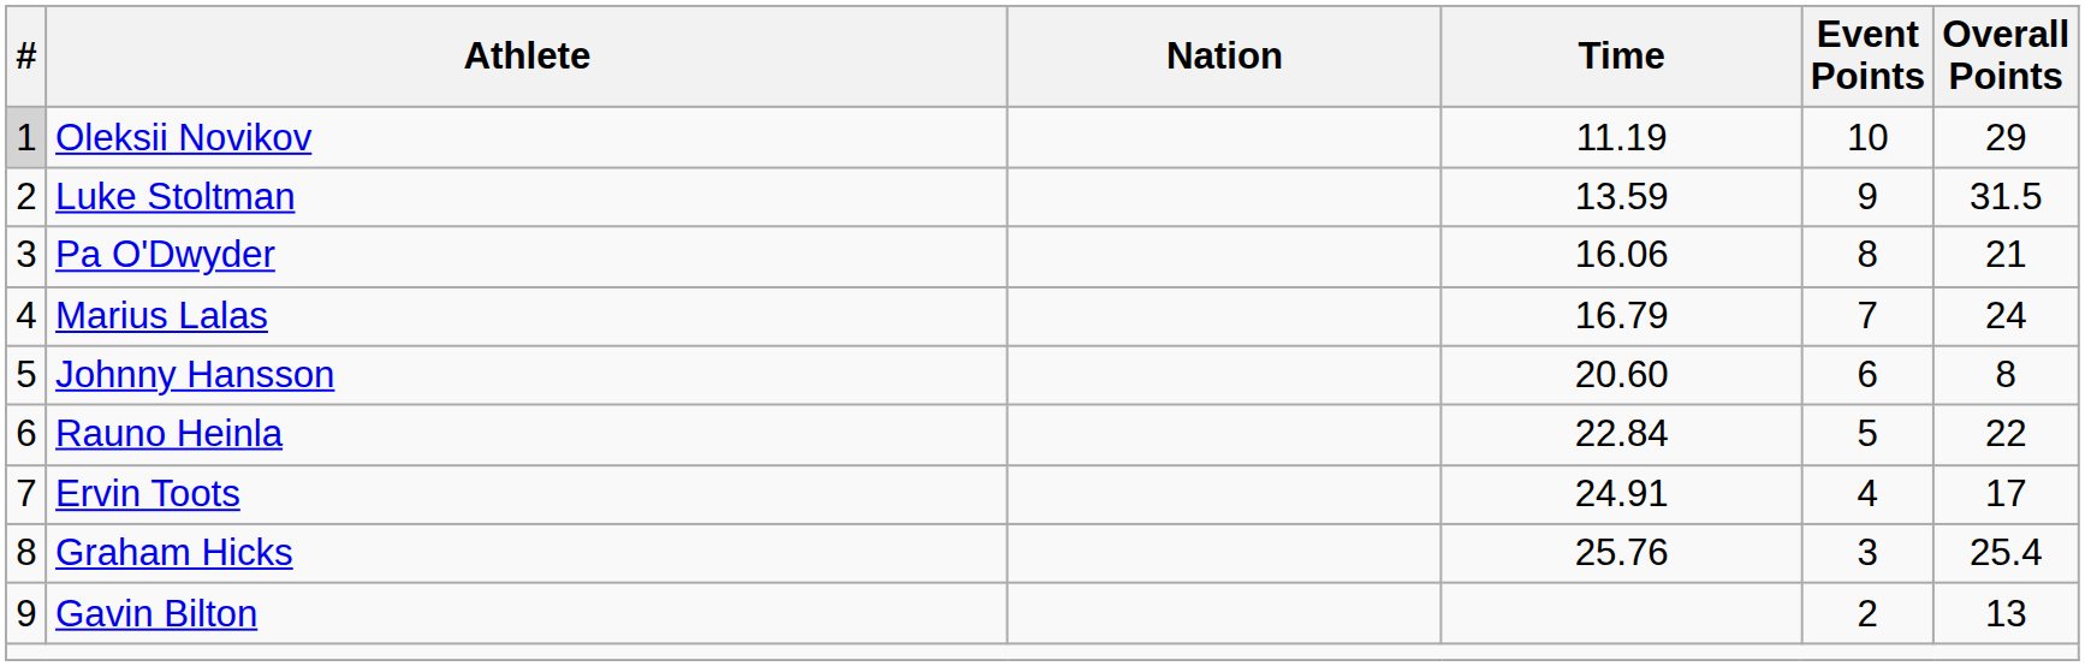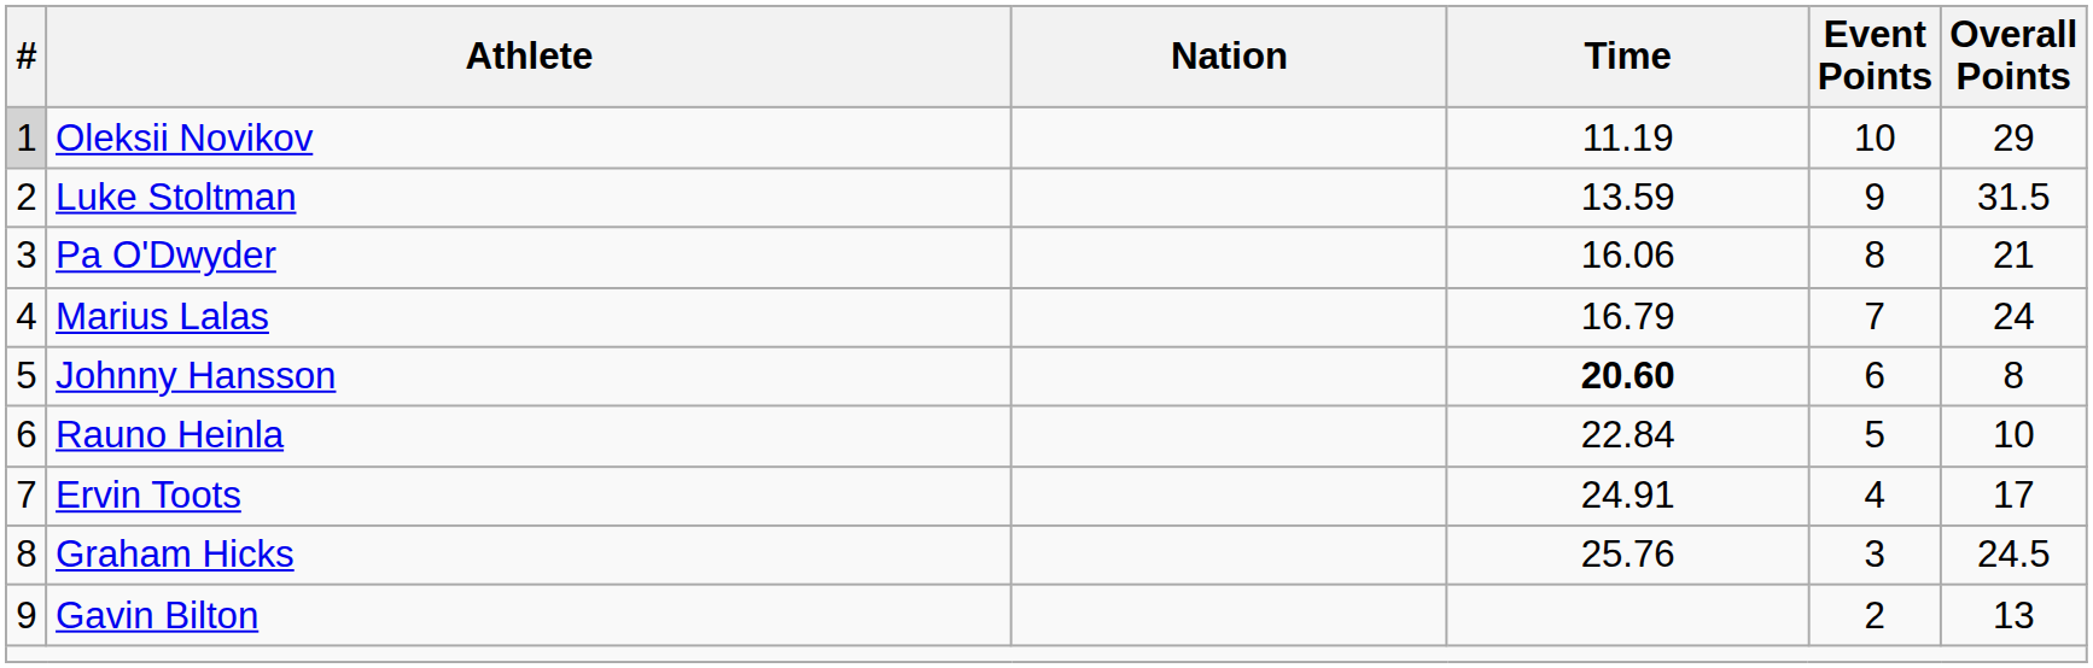Johnny Hansson | Time: normal -> bold
Rauno Heinla | Overall Points: 22 -> 10
Graham Hicks | Overall Points: 25.4 -> 24.5
